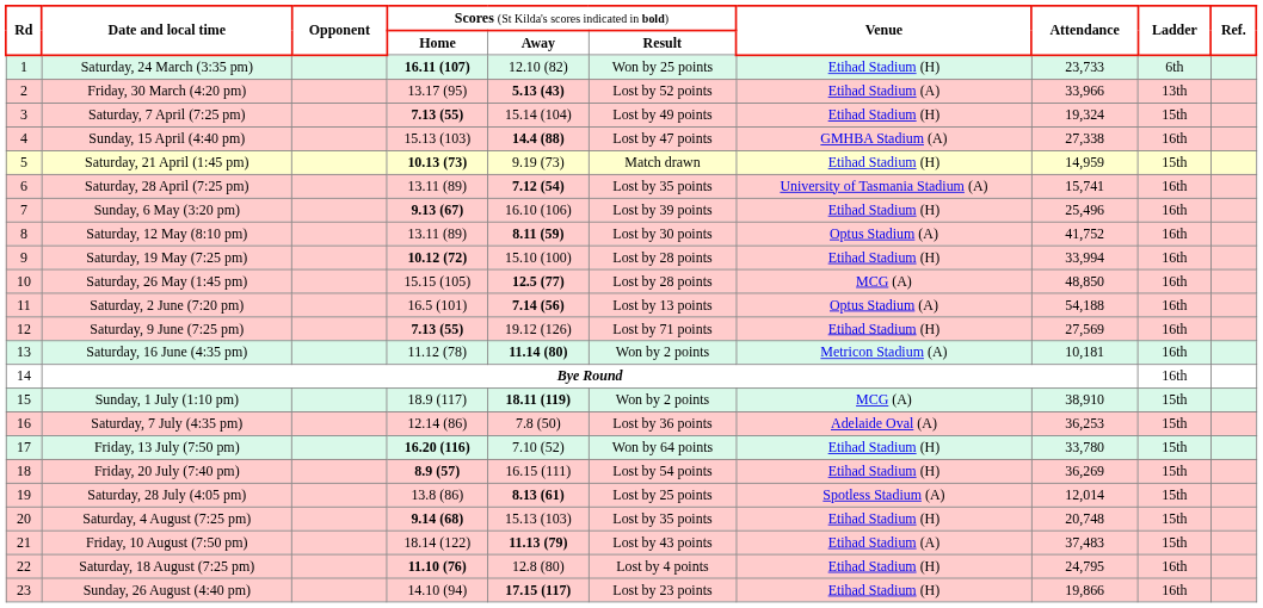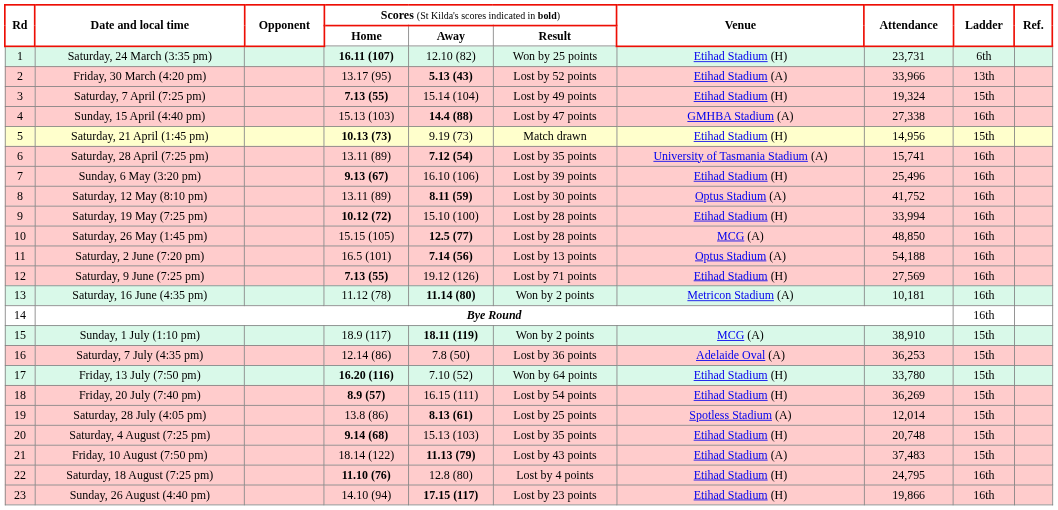Saturday, 24 March (3:35 pm) | column 8: 23,733 -> 23,731
Saturday, 21 April (1:45 pm) | column 8: 14,959 -> 14,956
